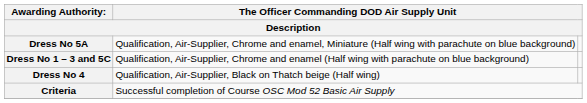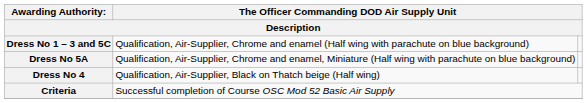rows swapped: Dress No 1 – 3 and 5C <-> Dress No 5A
